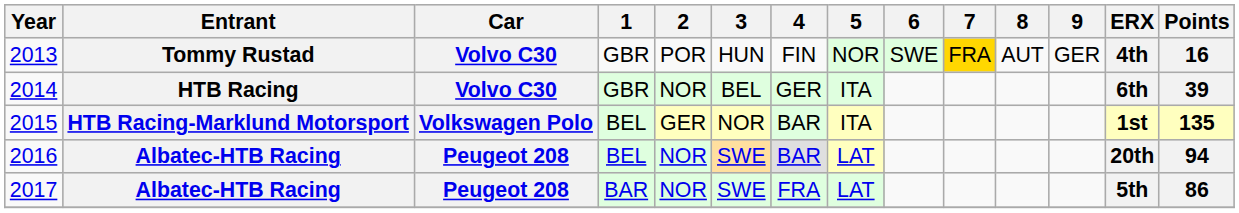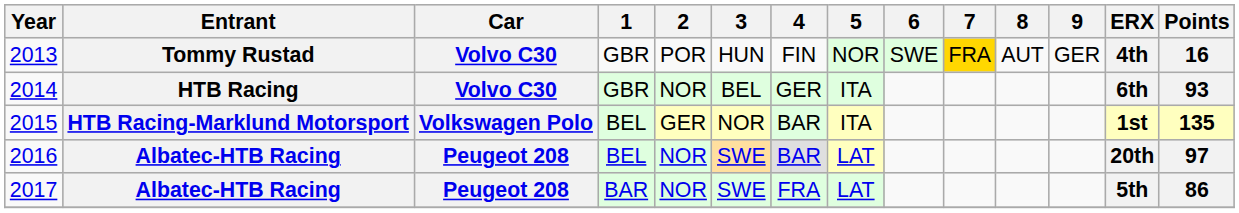2014 | Points: 39 -> 93
2016 | Points: 94 -> 97
